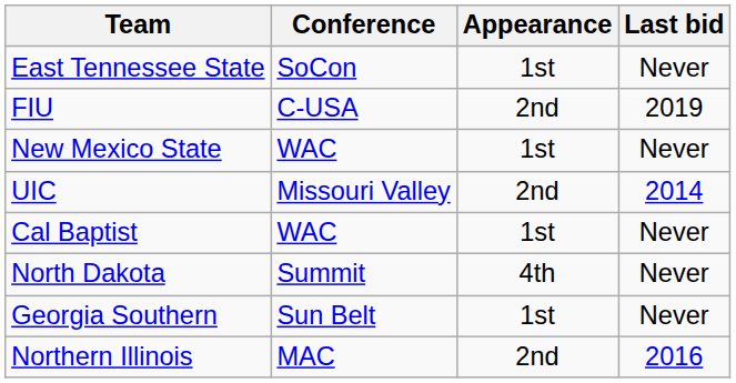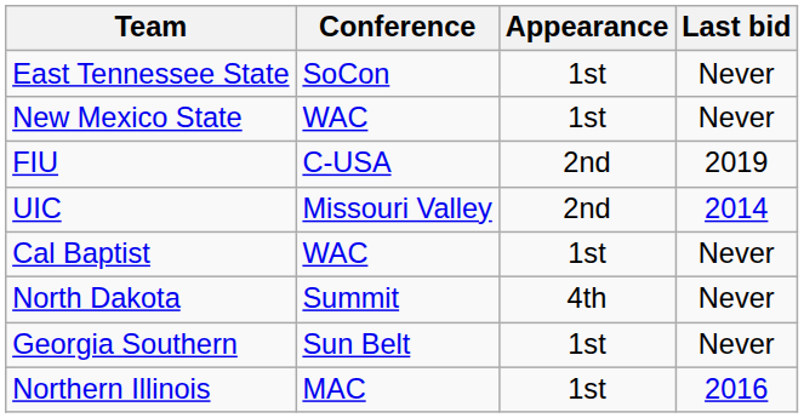rows swapped: FIU <-> New Mexico State
Northern Illinois | Appearance: 2nd -> 1st
